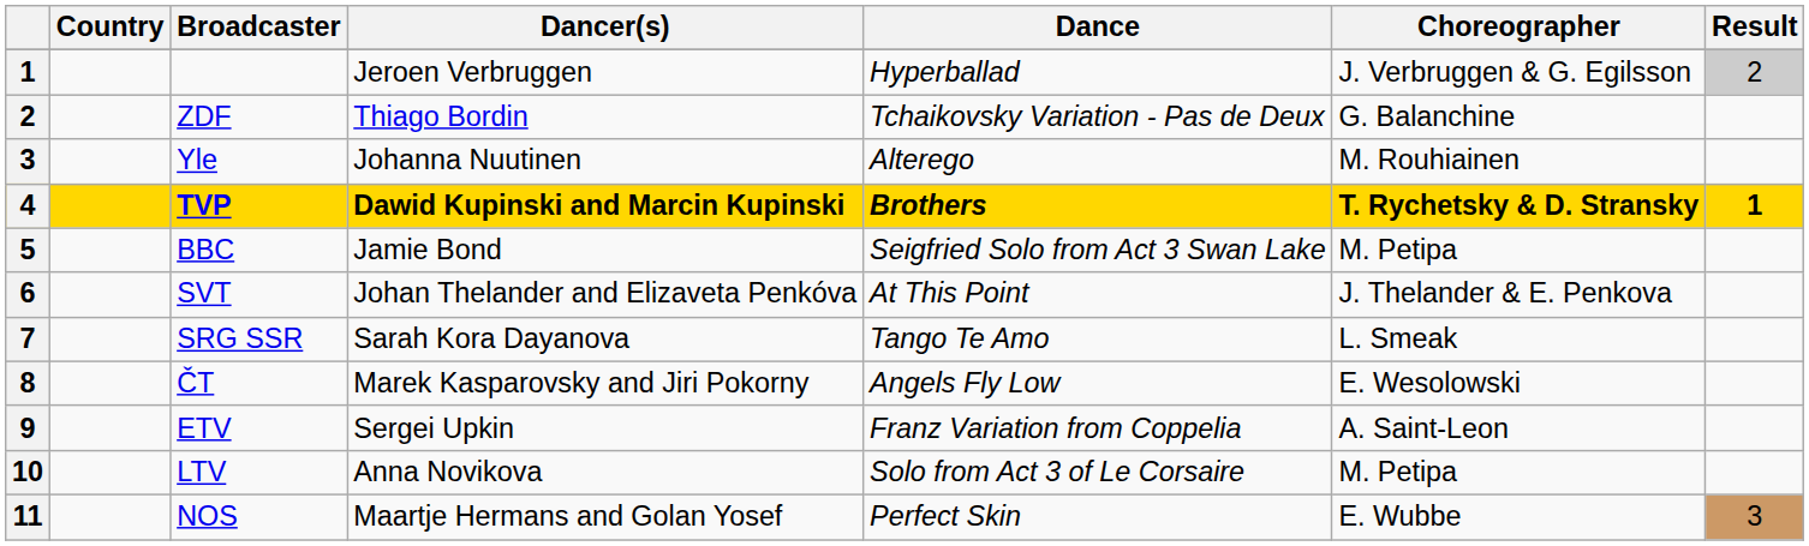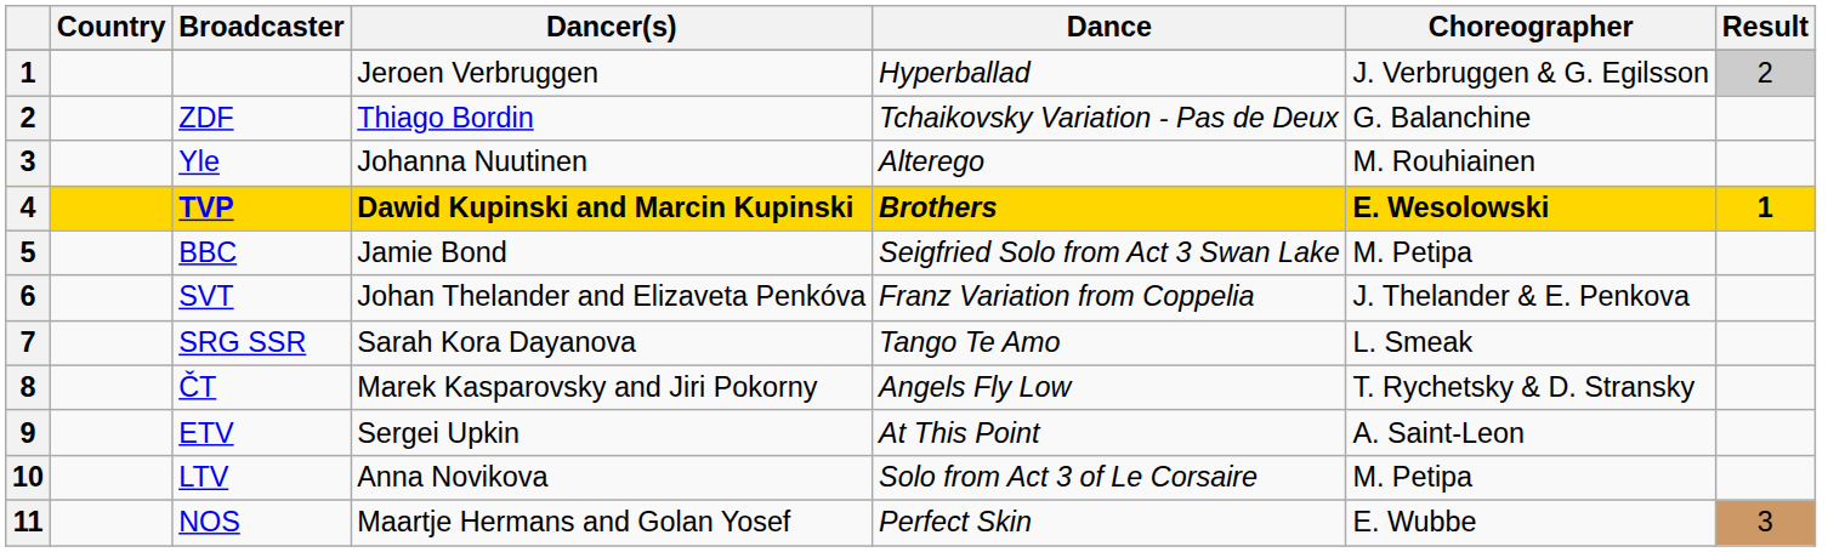TVP | Choreographer: T. Rychetsky & D. Stransky -> E. Wesolowski
SVT | Dance: At This Point -> Franz Variation from Coppelia
ČT | Choreographer: E. Wesolowski -> T. Rychetsky & D. Stransky
ETV | Dance: Franz Variation from Coppelia -> At This Point
